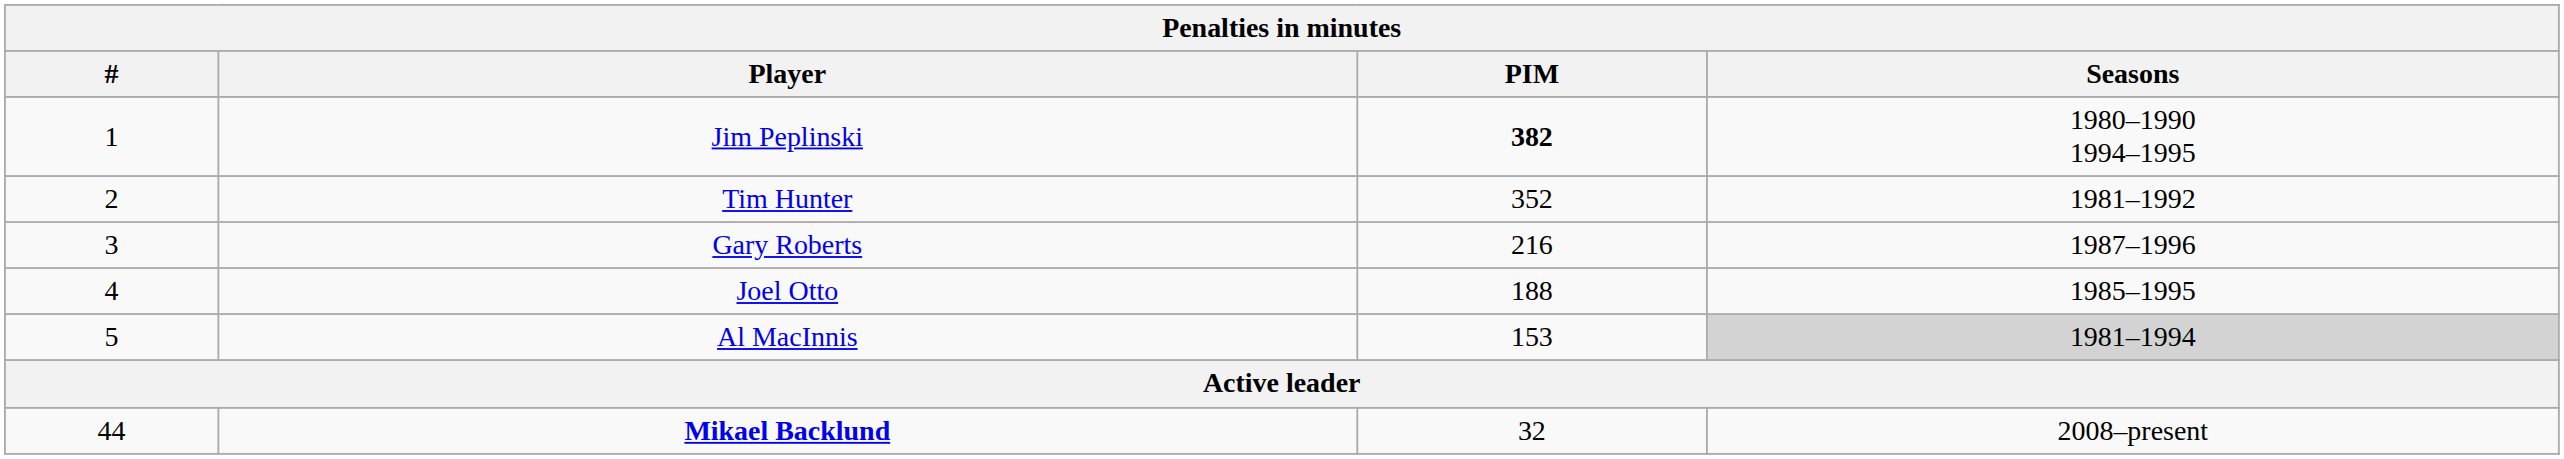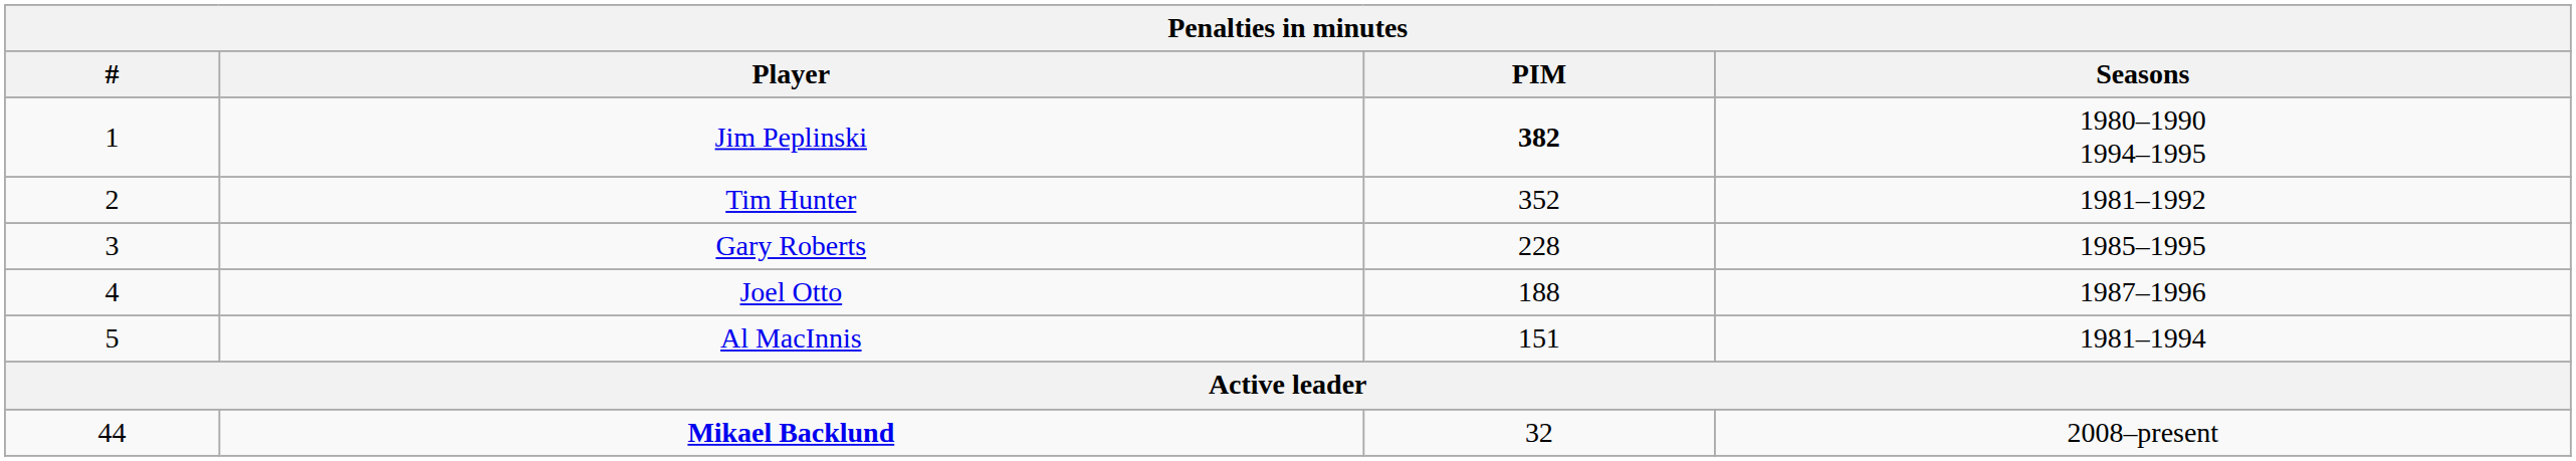Gary Roberts | PIM: 216 -> 228
Gary Roberts | Seasons: 1987–1996 -> 1985–1995
Joel Otto | Seasons: 1985–1995 -> 1987–1996
Al MacInnis | PIM: 153 -> 151
Al MacInnis | Seasons: lightgrey background -> no background
